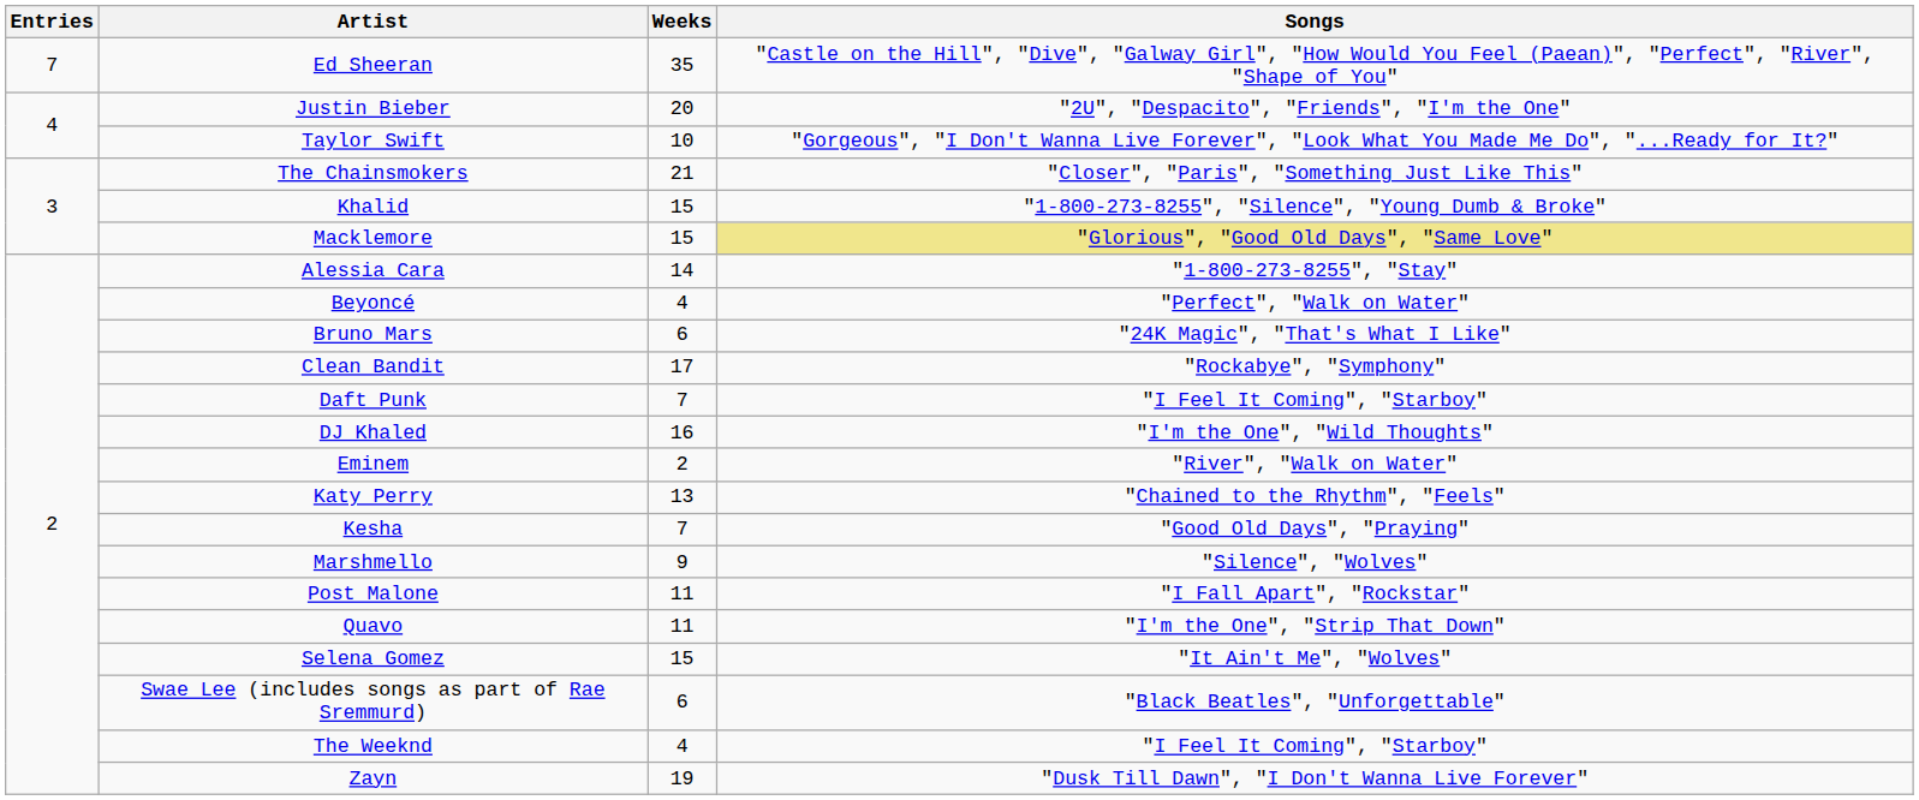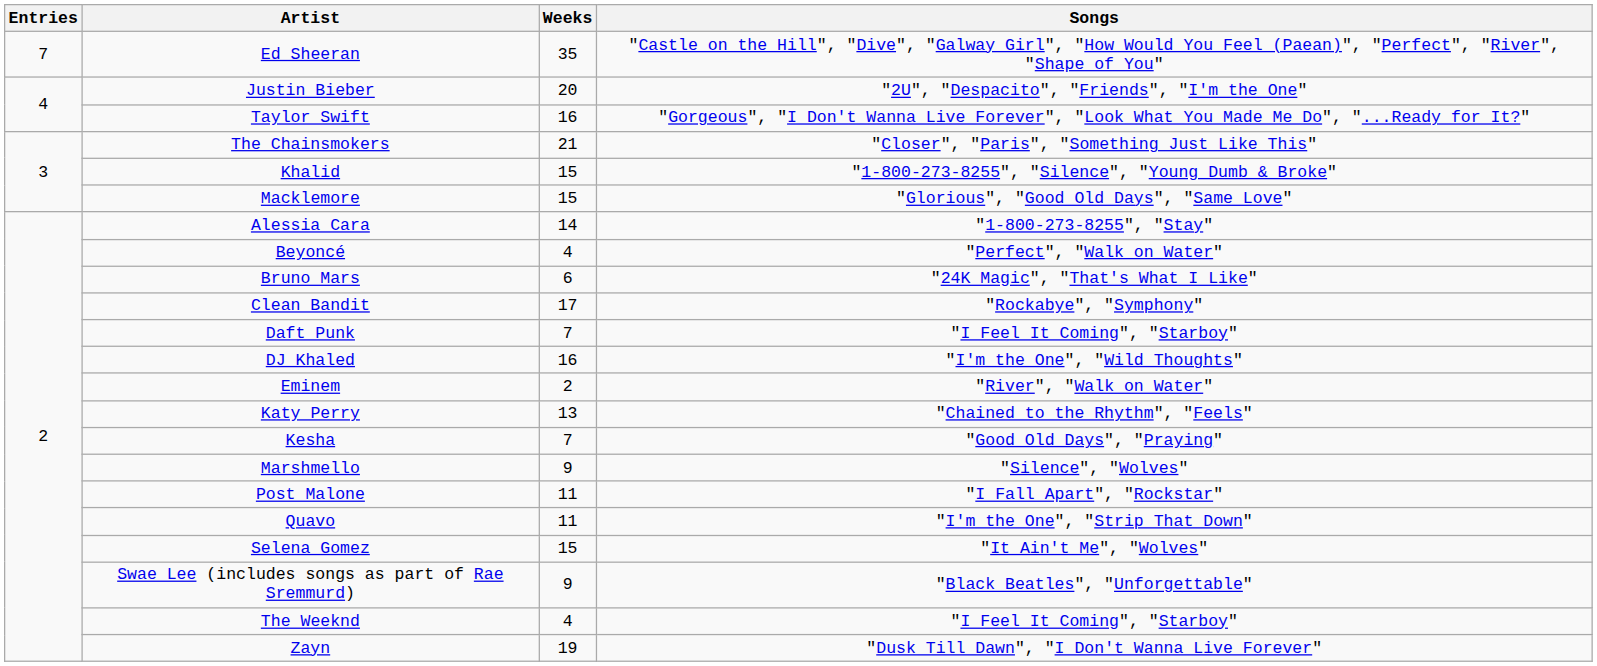Taylor Swift | Weeks: 10 -> 16
Macklemore | Songs: khaki background -> no background
Swae Lee (includes songs as part of Rae Sremmurd) | Weeks: 6 -> 9
